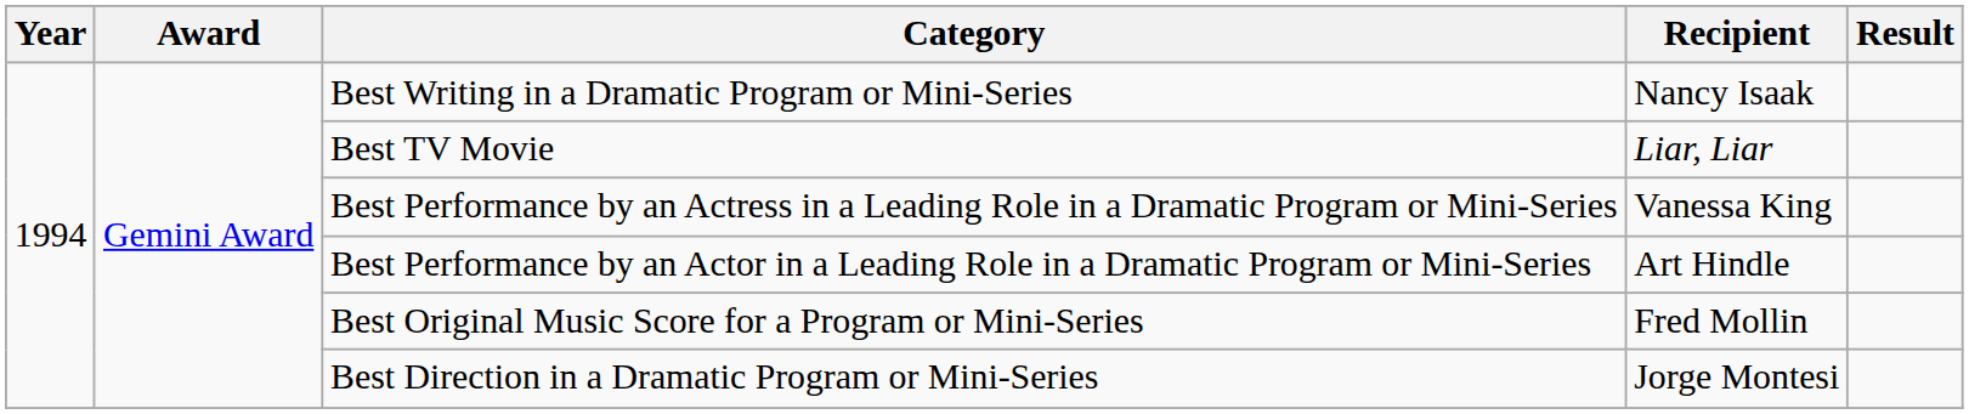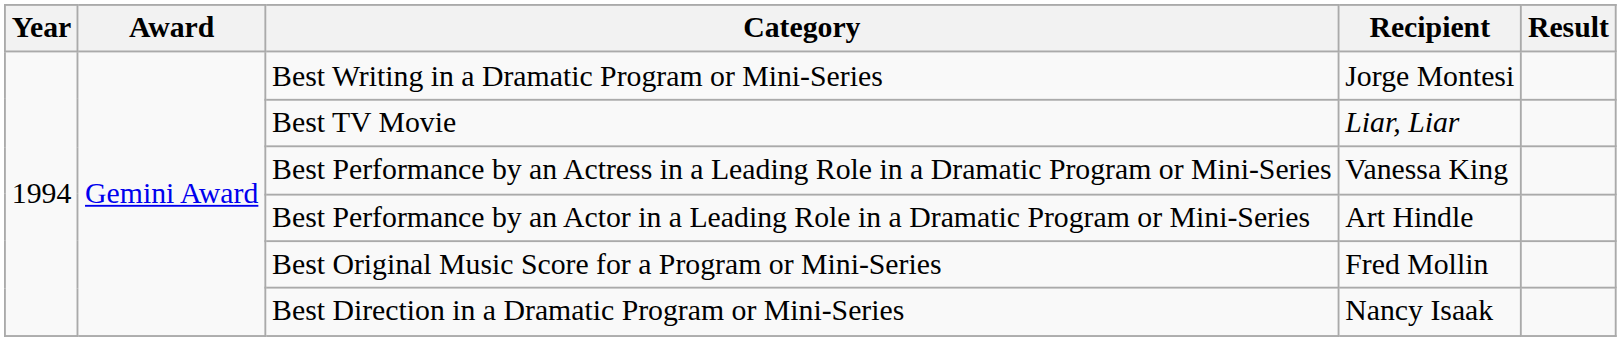Best Writing in a Dramatic Program or Mini-Series | Recipient: Nancy Isaak -> Jorge Montesi
Best Direction in a Dramatic Program or Mini-Series | Recipient: Jorge Montesi -> Nancy Isaak
